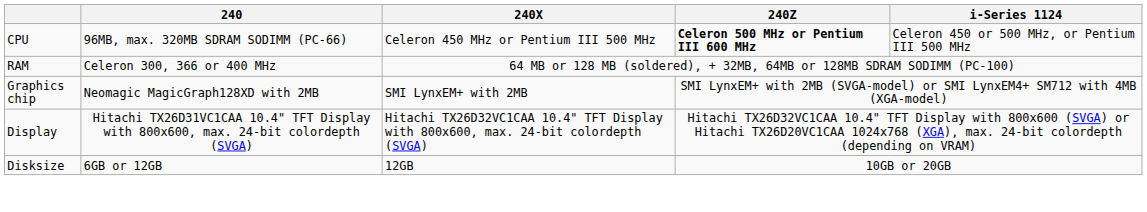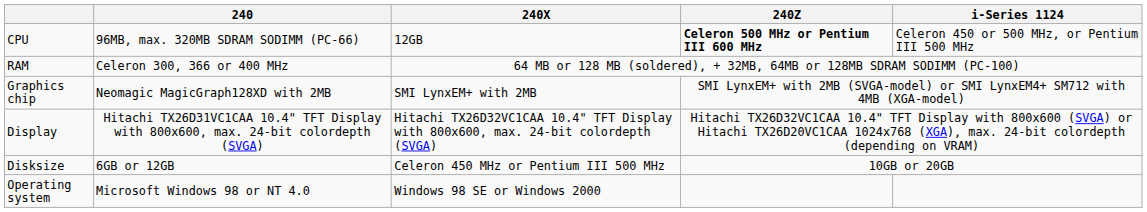CPU | 240X: Celeron 450 MHz or Pentium III 500 MHz -> 12GB
Disksize | 240X: 12GB -> Celeron 450 MHz or Pentium III 500 MHz
+ row: Operating system | Microsoft Windows 98 or NT 4.0 | Windows 98 SE or Windows 2000
